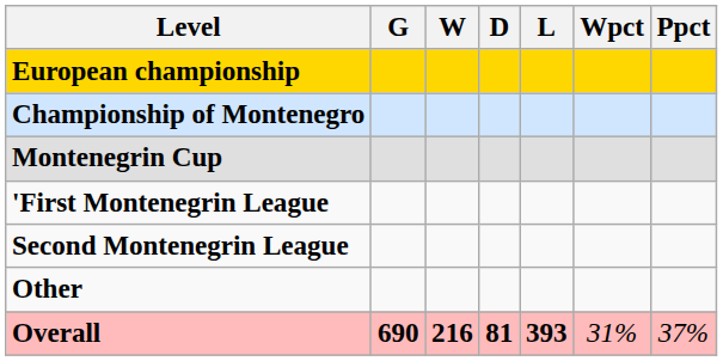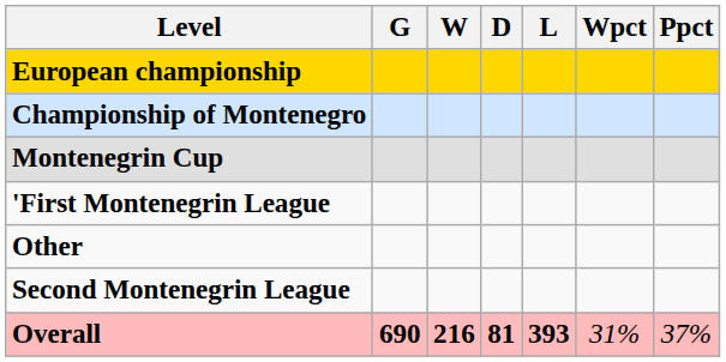rows swapped: Second Montenegrin League <-> Other
